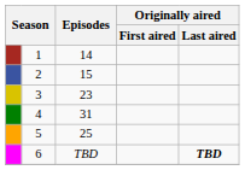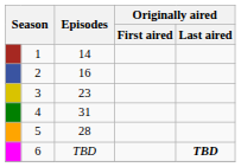2 | Episodes: 15 -> 16
5 | Episodes: 25 -> 28
